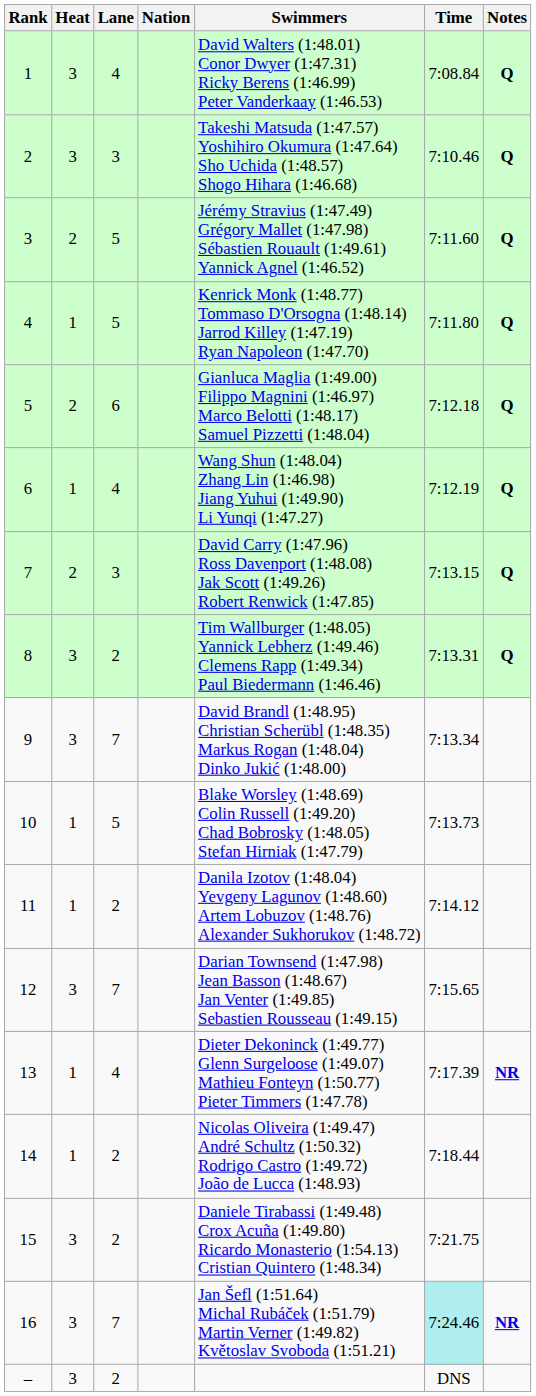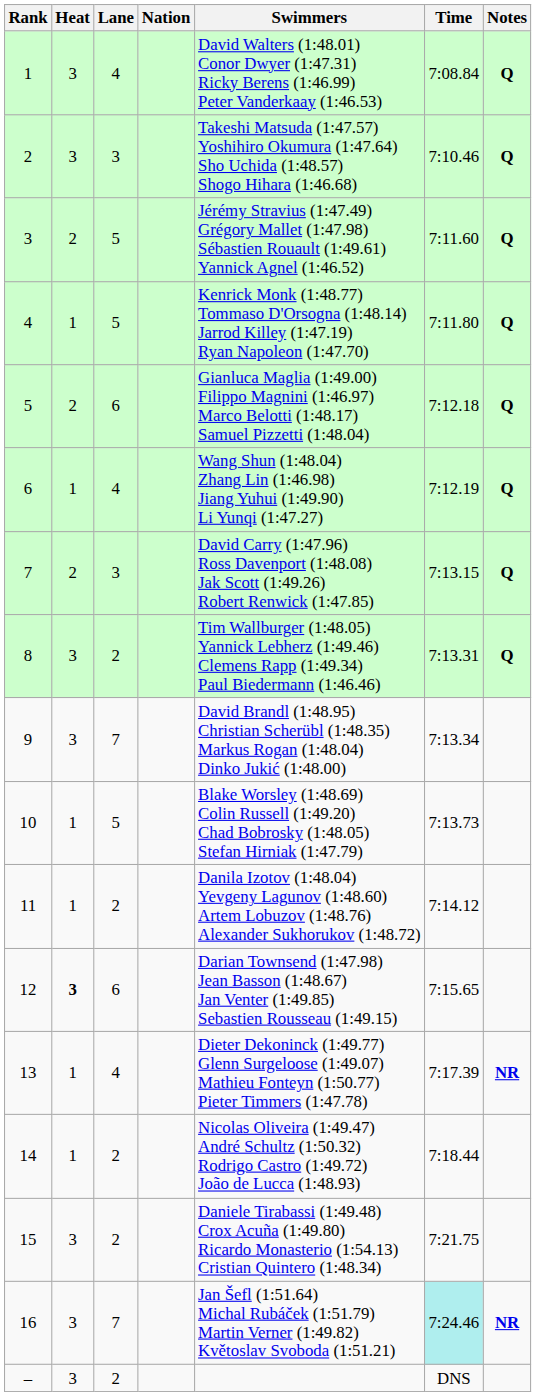12 | Heat: normal -> bold
12 | Lane: 7 -> 6
